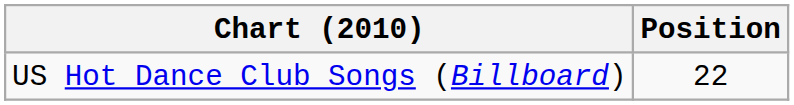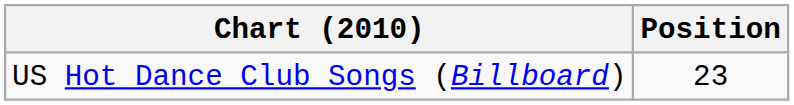US Hot Dance Club Songs (Billboard) | Position: 22 -> 23
